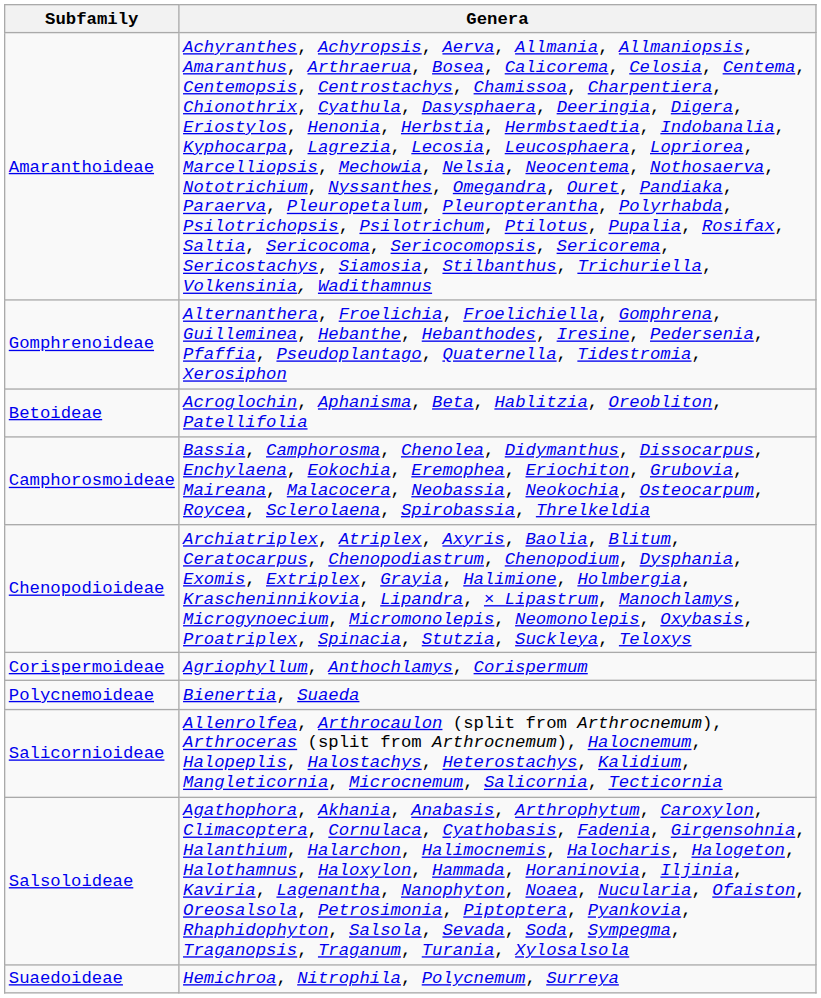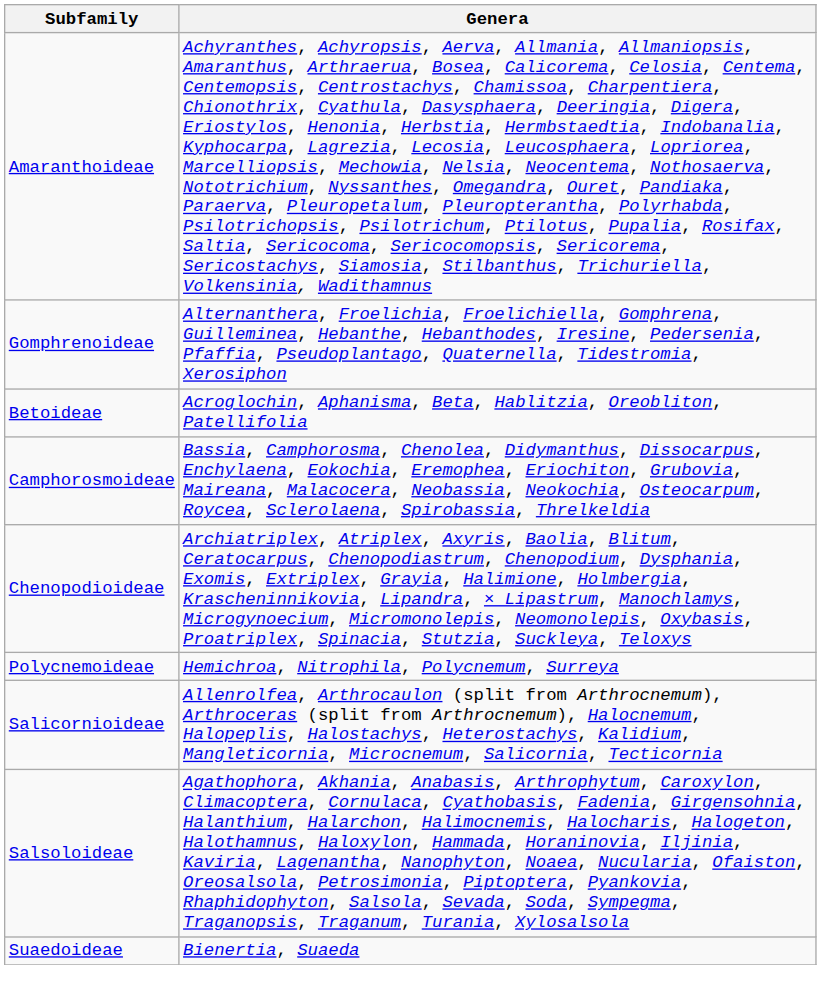- row: Corispermoideae | Agriophyllum, Anthochlamys, Corispermum
Polycnemoideae | Genera: Bienertia, Suaeda -> Hemichroa, Nitrophila, Polycnemum, Surreya
Suaedoideae | Genera: Hemichroa, Nitrophila, Polycnemum, Surreya -> Bienertia, Suaeda
